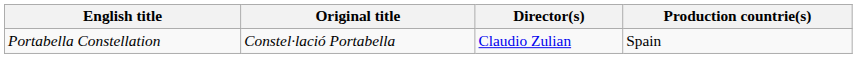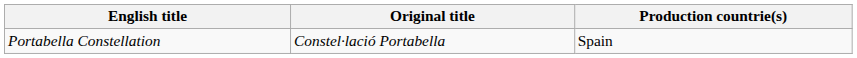- column: Director(s) | Claudio Zulian
